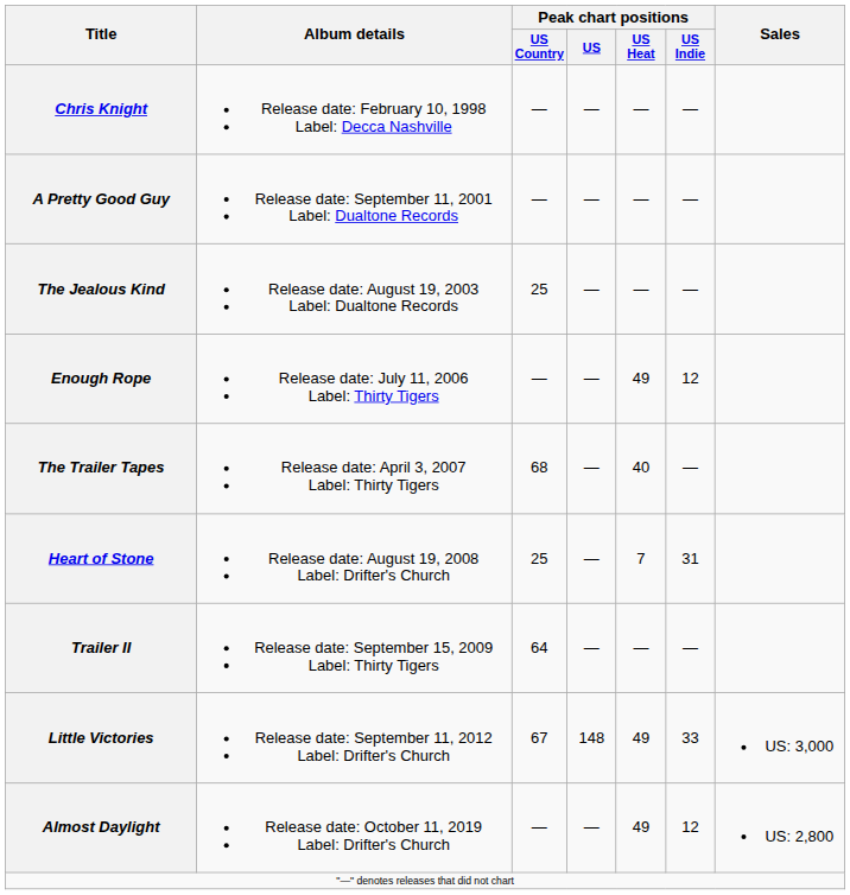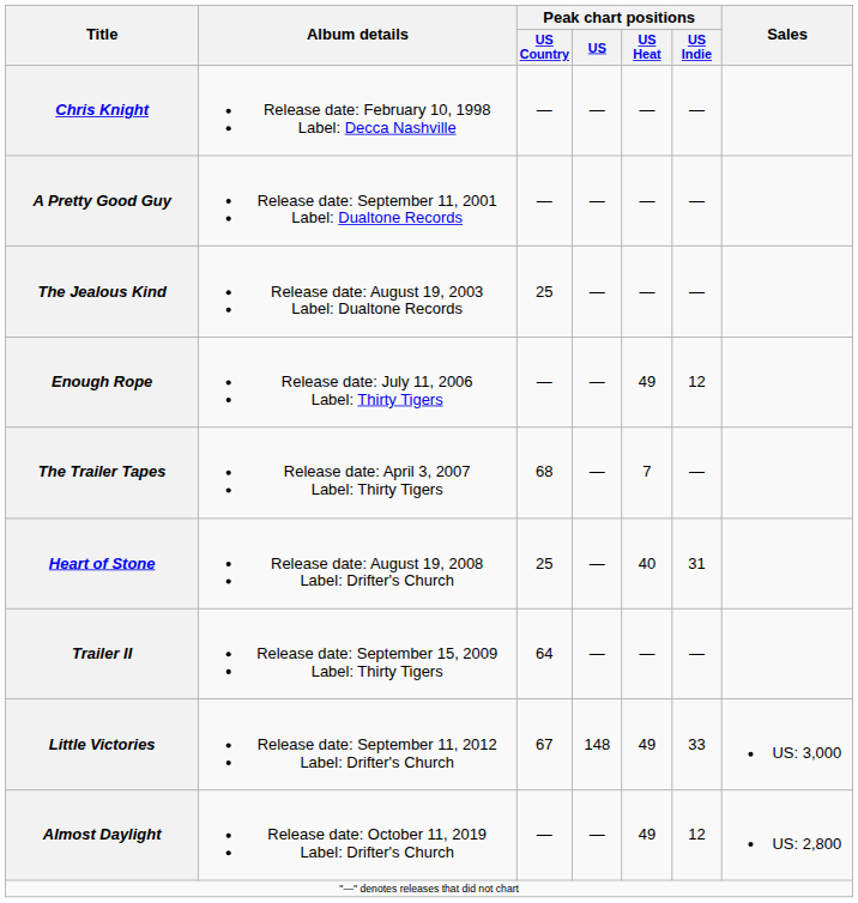The Trailer Tapes | Peak chart positions / US Heat: 40 -> 7
Heart of Stone | Peak chart positions / US Heat: 7 -> 40
